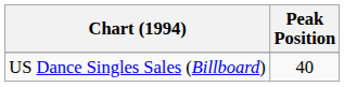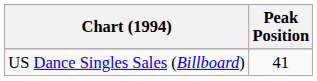US Dance Singles Sales (Billboard) | Peak Position: 40 -> 41
